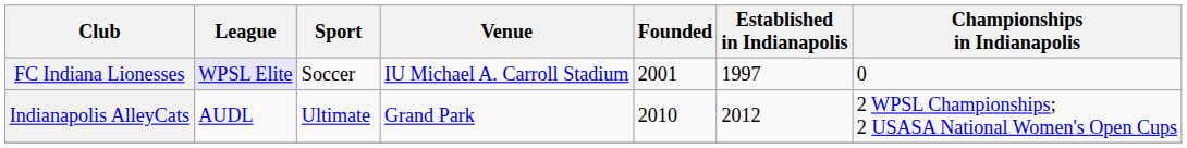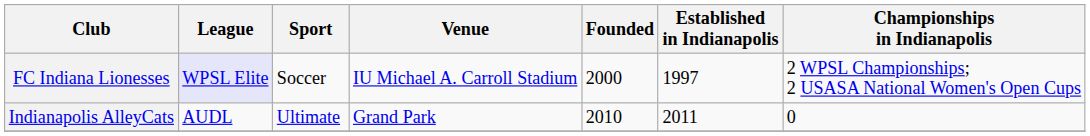FC Indiana Lionesses | Founded: 2001 -> 2000
FC Indiana Lionesses | Championships in Indianapolis: 0 -> 2 WPSL Championships; 2 USASA National Women's Open Cups
Indianapolis AlleyCats | Established in Indianapolis: 2012 -> 2011
Indianapolis AlleyCats | Championships in Indianapolis: 2 WPSL Championships; 2 USASA National Women's Open Cups -> 0
